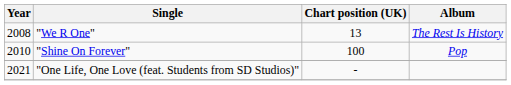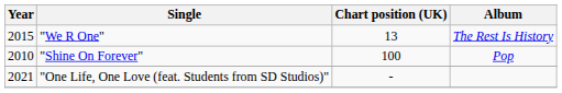"We R One" | Year: 2008 -> 2015
